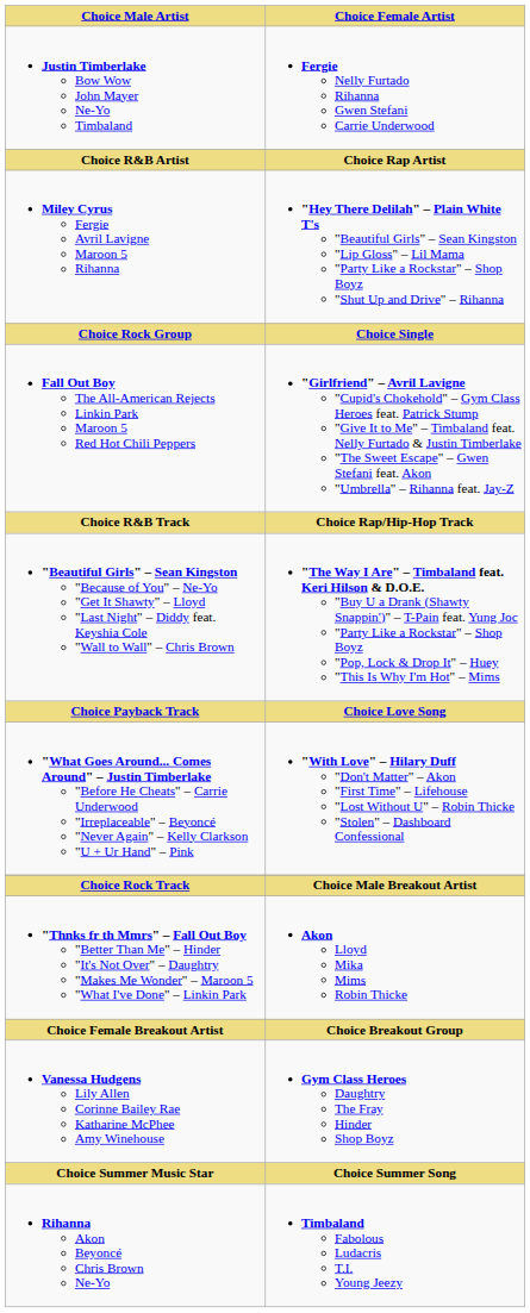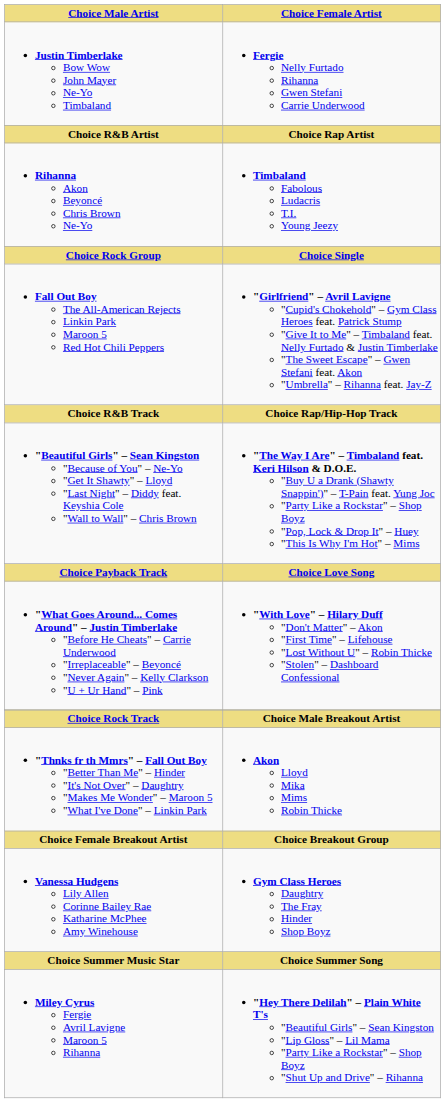rows swapped: Rihanna Akon Beyoncé Chris Brown Ne-Yo <-> Miley Cyrus Fergie Avril Lavigne Maroon 5 Rihanna
